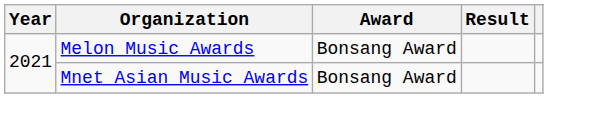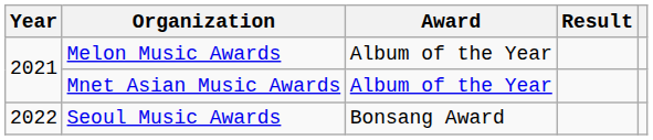Melon Music Awards | Award: Bonsang Award -> Album of the Year
Mnet Asian Music Awards | Award: Bonsang Award -> Album of the Year
+ row: 2022 | Seoul Music Awards | Bonsang Award
